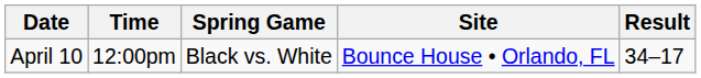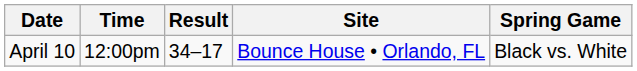columns swapped: Spring Game <-> Result
